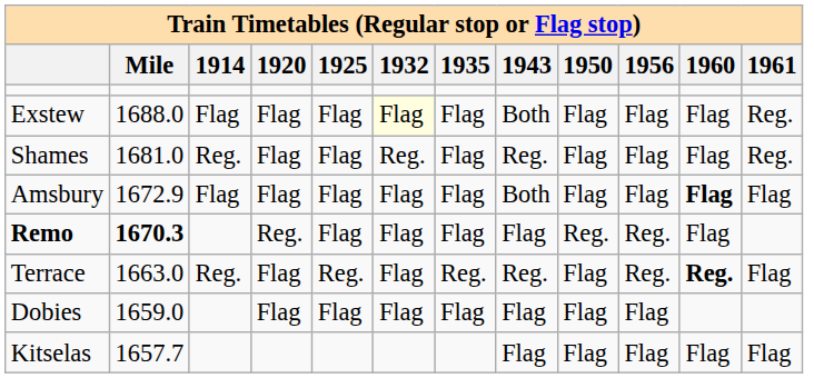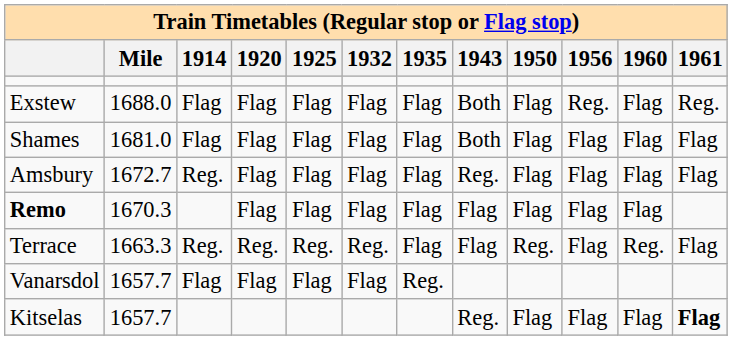Exstew | 1932: lightyellow background -> no background
Exstew | 1956: Flag -> Reg.
Shames | 1914: Reg. -> Flag
Shames | 1932: Reg. -> Flag
Shames | 1943: Reg. -> Both
Shames | 1961: Reg. -> Flag
Amsbury | Mile: 1672.9 -> 1672.7
Amsbury | 1914: Flag -> Reg.
Amsbury | 1943: Both -> Reg.
Amsbury | 1960: bold -> normal
Remo | Mile: bold -> normal
Remo | 1920: Reg. -> Flag
Remo | 1950: Reg. -> Flag
Remo | 1956: Reg. -> Flag
Terrace | Mile: 1663.0 -> 1663.3
Terrace | 1920: Flag -> Reg.
Terrace | 1932: Flag -> Reg.
Terrace | 1935: Reg. -> Flag
Terrace | 1943: Reg. -> Flag
Terrace | 1950: Flag -> Reg.
Terrace | 1956: Reg. -> Flag
Terrace | 1960: bold -> normal
- row: Dobies | 1659.0 | Flag | Flag | Flag | Flag | Flag | Flag | Flag
+ row: Vanarsdol | 1657.7 | Flag | Flag | Flag | Flag | Reg.
Kitselas | 1943: Flag -> Reg.
Kitselas | 1961: normal -> bold
